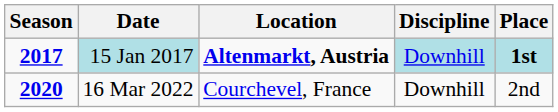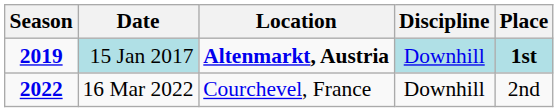15 Jan 2017 | Season: 2017 -> 2019
16 Mar 2022 | Season: 2020 -> 2022
